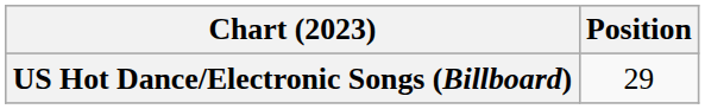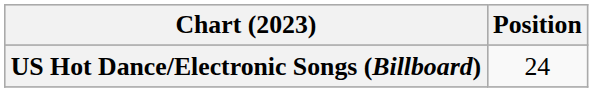US Hot Dance/Electronic Songs (Billboard) | Position: 29 -> 24
